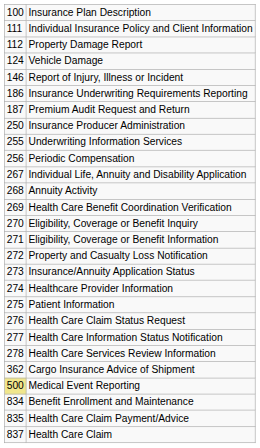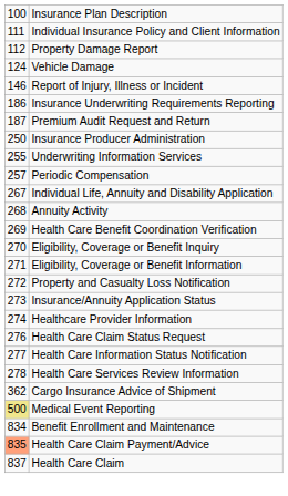Periodic Compensation | column 1: 256 -> 257
- row: 275 | Patient Information
Health Care Claim Payment/Advice | column 1: no background -> lightsalmon background
